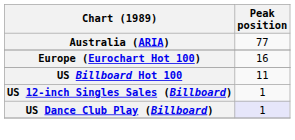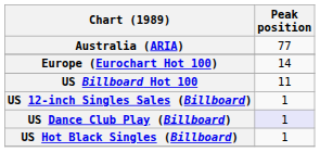Europe (Eurochart Hot 100) | Peak position: 16 -> 14
+ row: US Hot Black Singles (Billboard) | 1
